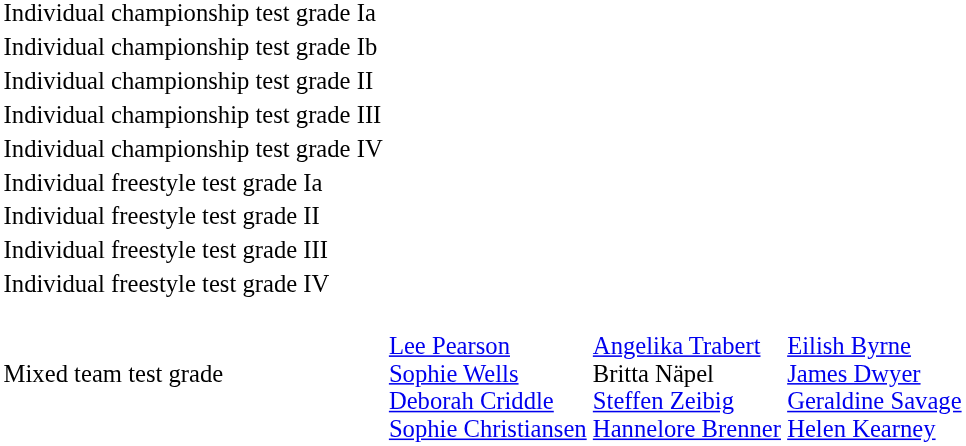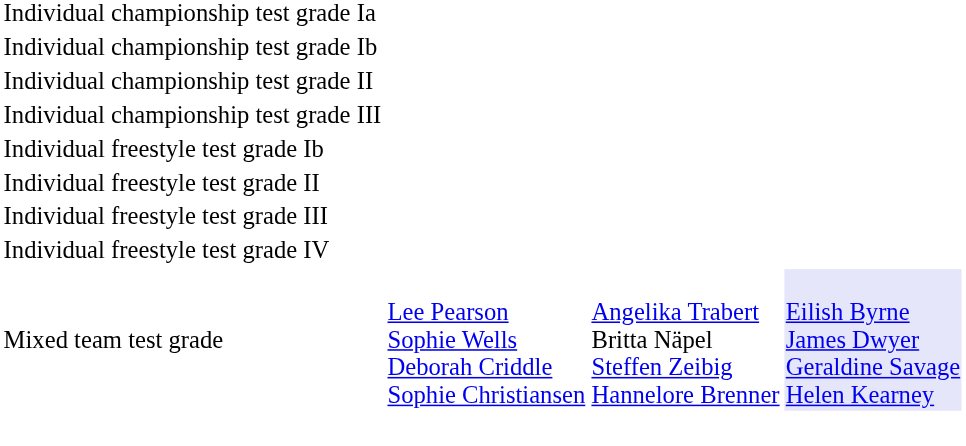- row: Individual championship test grade IV
- row: Individual freestyle test grade Ia
+ row: Individual freestyle test grade Ib
Mixed team test grade | column 4: no background -> lavender background
